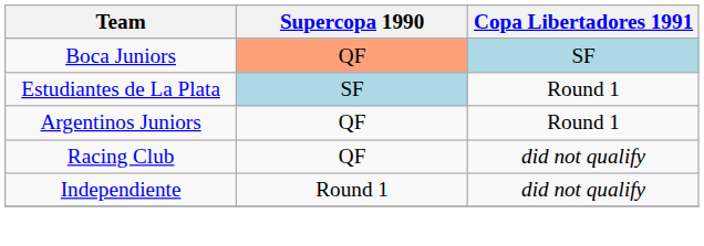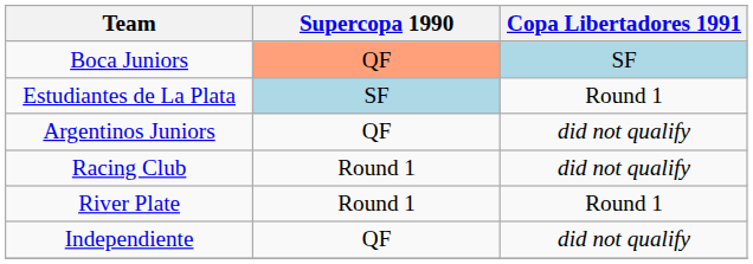Argentinos Juniors | Copa Libertadores 1991: Round 1 -> did not qualify
Racing Club | Supercopa 1990: QF -> Round 1
+ row: River Plate | Round 1 | Round 1
Independiente | Supercopa 1990: Round 1 -> QF
